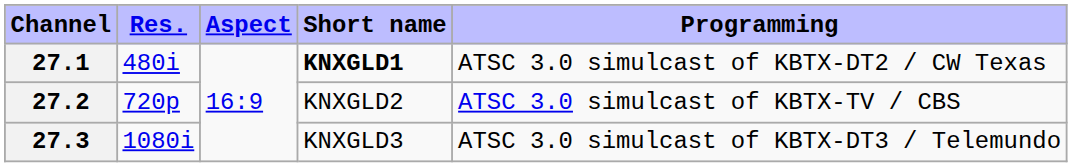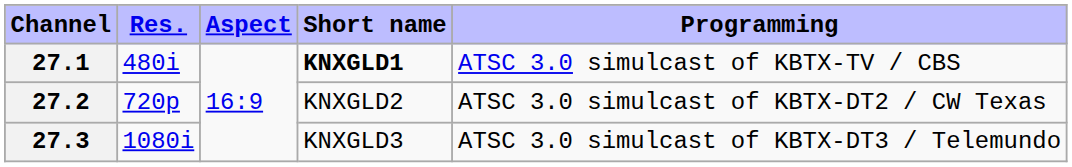27.1 | Programming: ATSC 3.0 simulcast of KBTX-DT2 / CW Texas -> ATSC 3.0 simulcast of KBTX-TV / CBS
27.2 | Programming: ATSC 3.0 simulcast of KBTX-TV / CBS -> ATSC 3.0 simulcast of KBTX-DT2 / CW Texas
